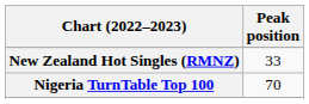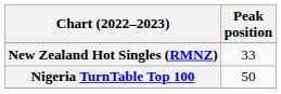Nigeria TurnTable Top 100 | Peak position: 70 -> 50
